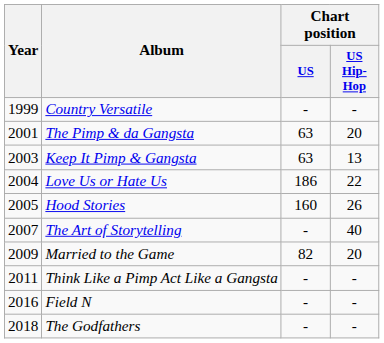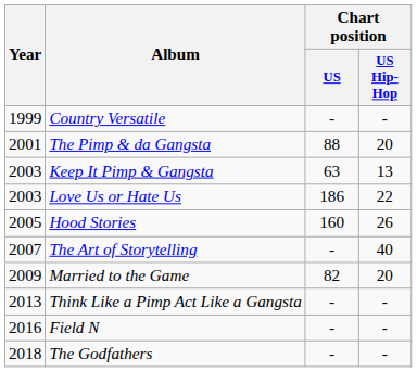The Pimp & da Gangsta | Chart position / US: 63 -> 88
Love Us or Hate Us | Year: 2004 -> 2003
Think Like a Pimp Act Like a Gangsta | Year: 2011 -> 2013
